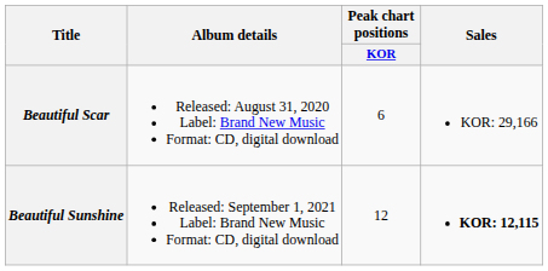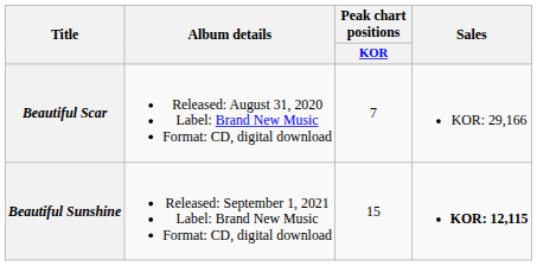Beautiful Scar | Peak chart positions / KOR: 6 -> 7
Beautiful Sunshine | Peak chart positions / KOR: 12 -> 15
